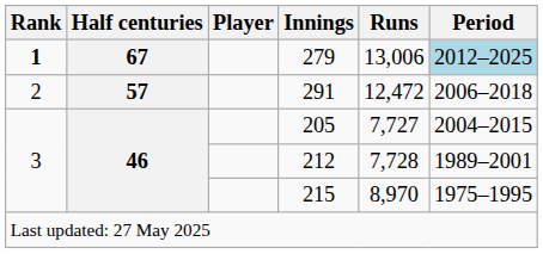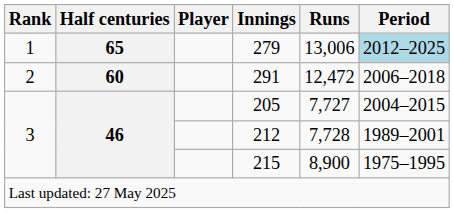279 | Rank: bold -> normal
279 | Half centuries: 67 -> 65
291 | Half centuries: 57 -> 60
215 | Runs: 8,970 -> 8,900
